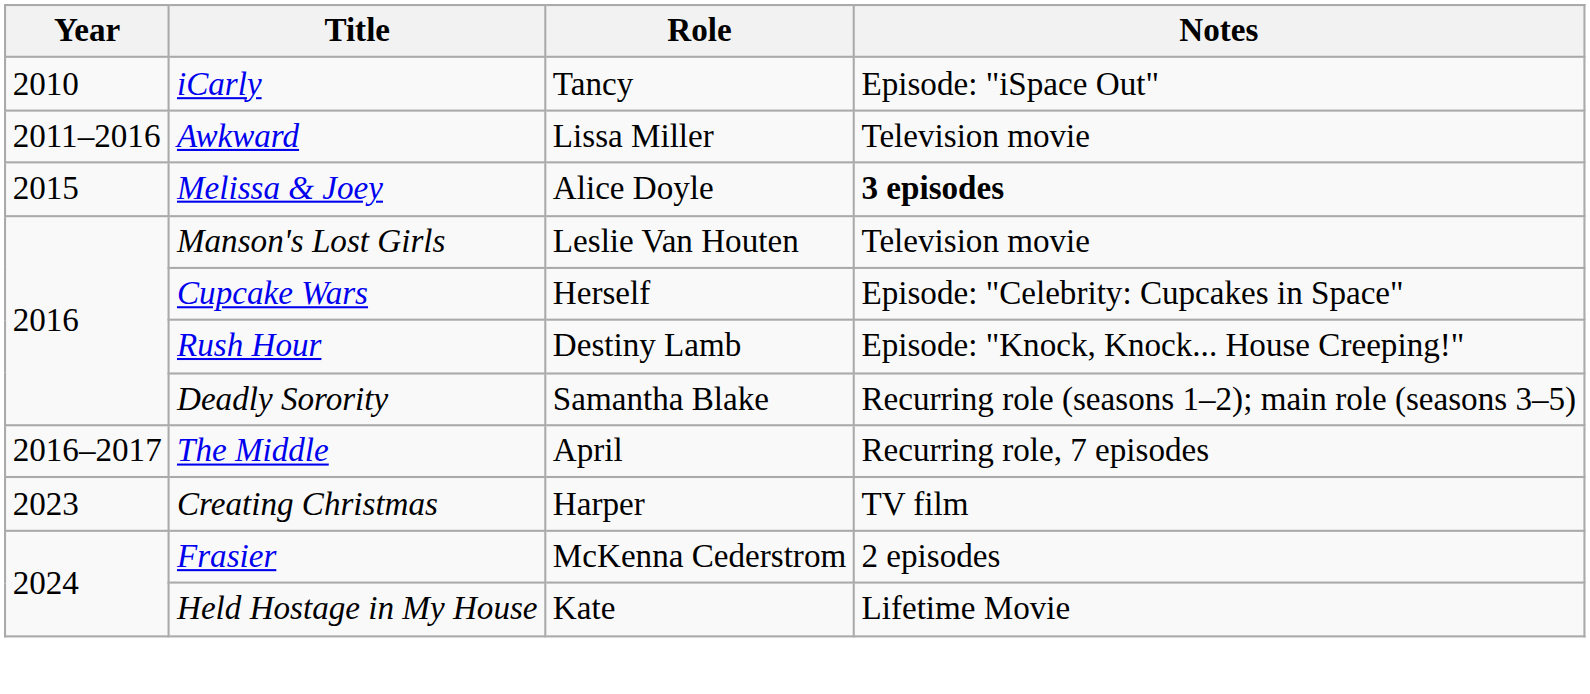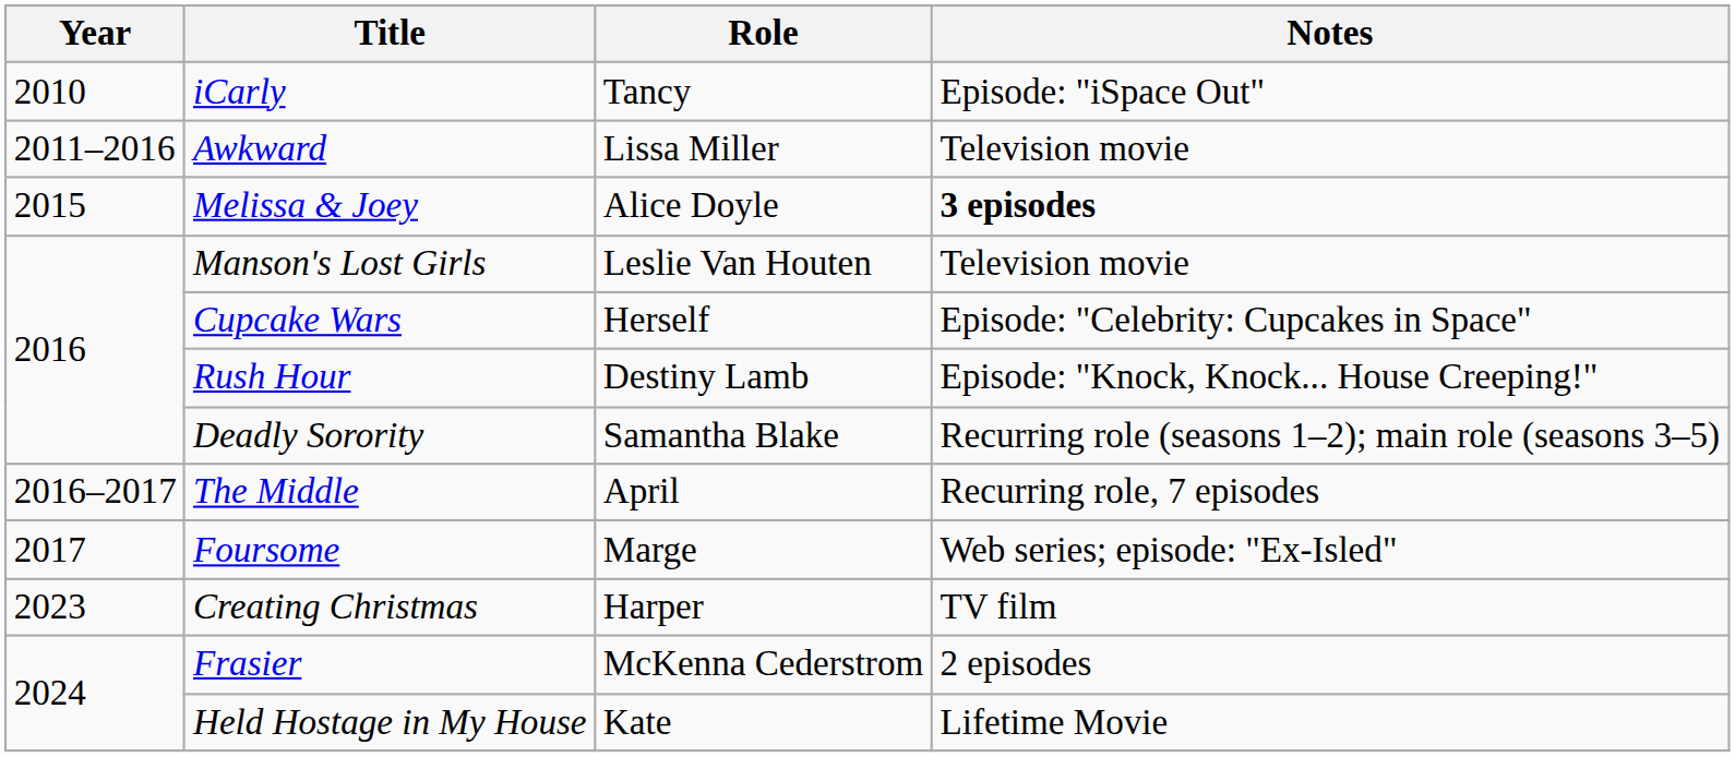+ row: 2017 | Foursome | Marge | Web series; episode: "Ex-Isled"
